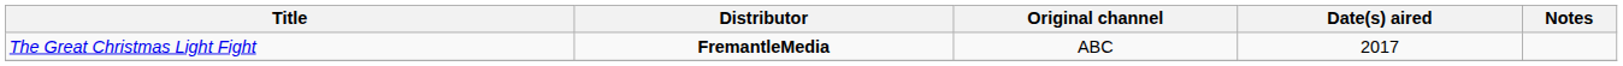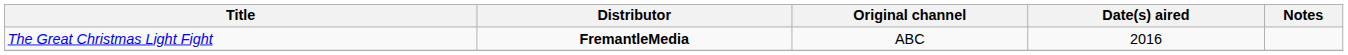The Great Christmas Light Fight | Date(s) aired: 2017 -> 2016
